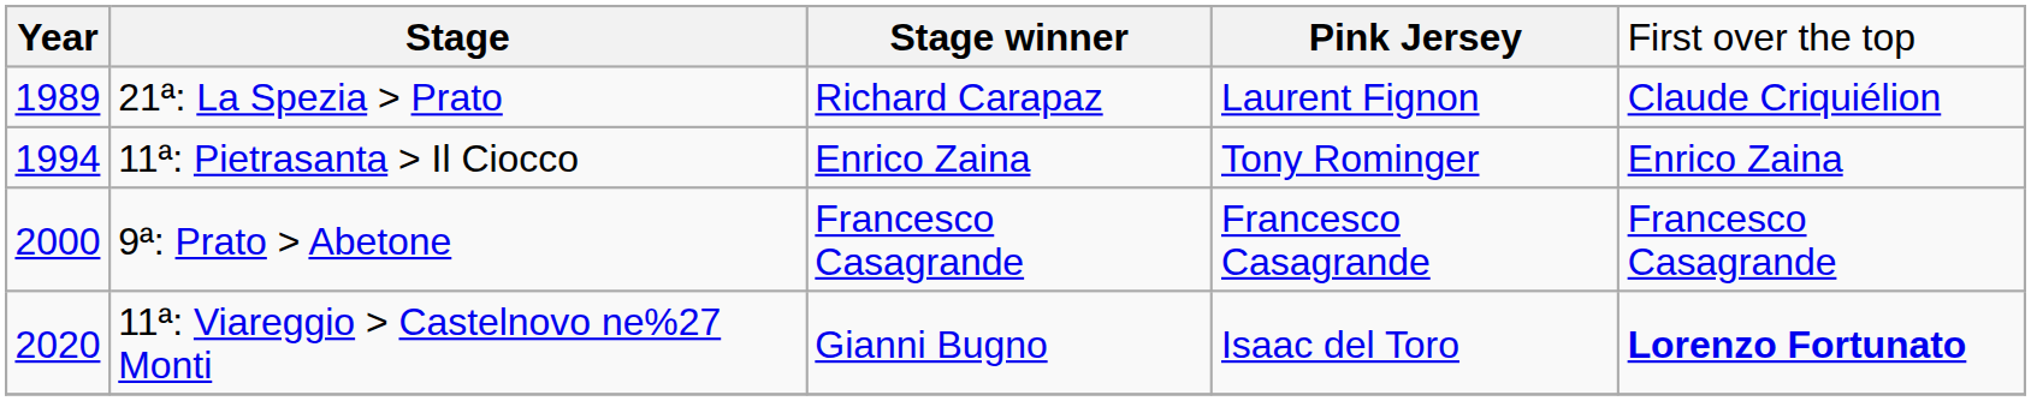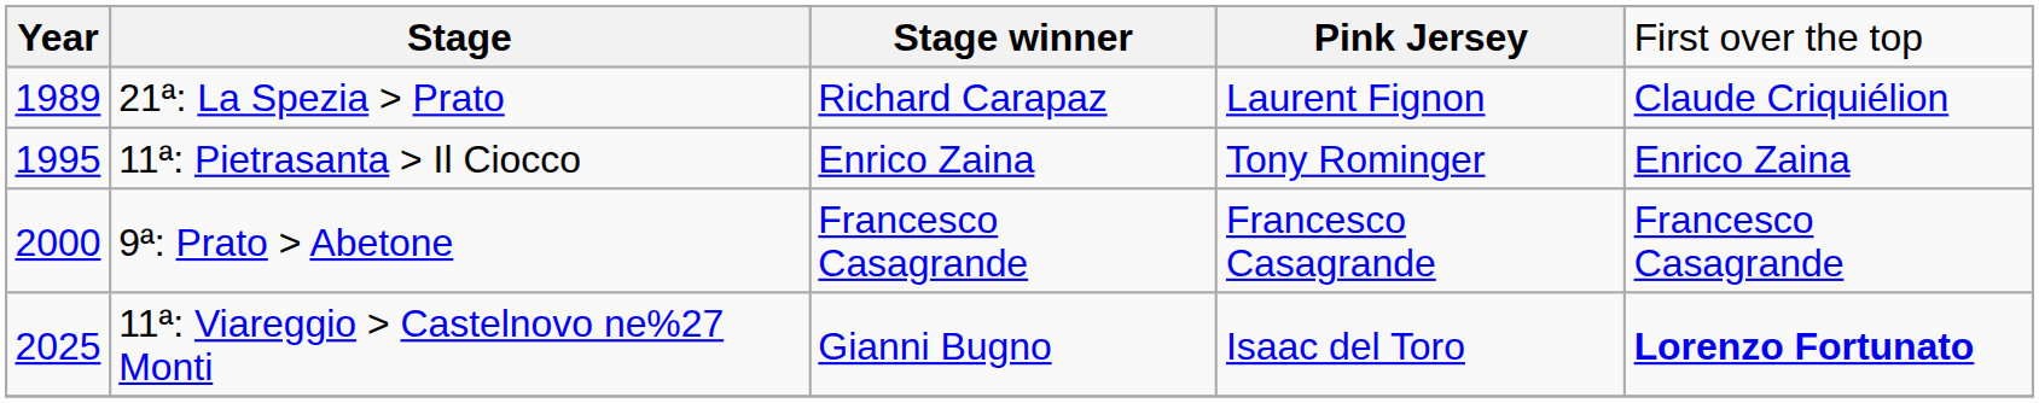11ª: Pietrasanta > Il Ciocco | column 1: 1994 -> 1995
11ª: Viareggio > Castelnovo ne%27 Monti | column 1: 2020 -> 2025
